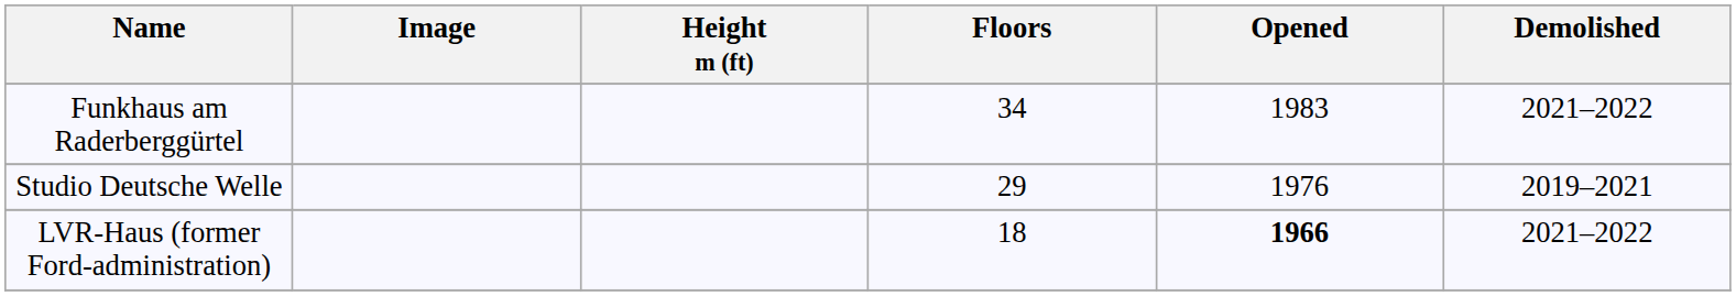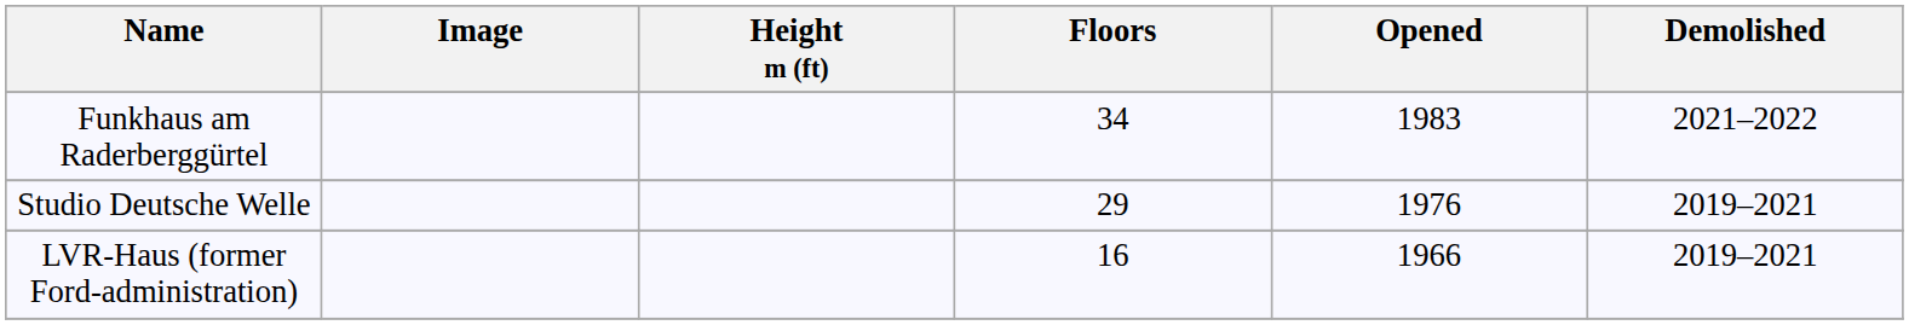LVR-Haus (former Ford-administration) | Floors: 18 -> 16
LVR-Haus (former Ford-administration) | Opened: bold -> normal
LVR-Haus (former Ford-administration) | Demolished: 2021–2022 -> 2019–2021
